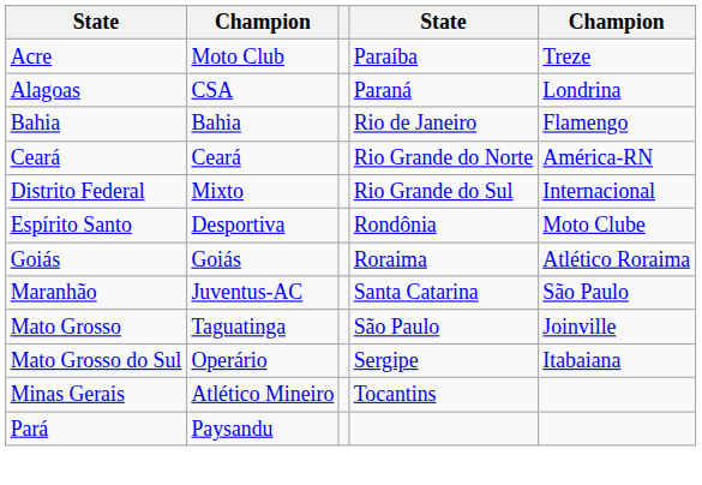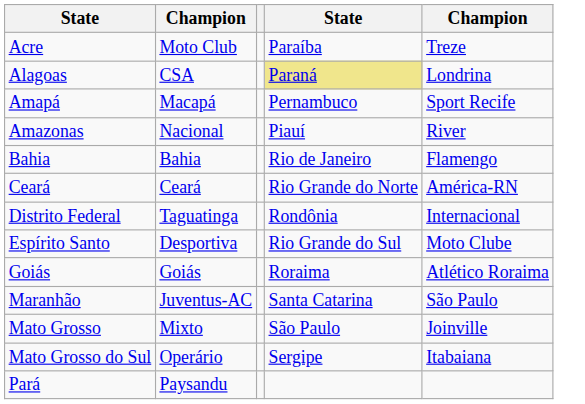Alagoas | column 4: no background -> khaki background
+ row: Amapá | Macapá | Pernambuco | Sport Recife
+ row: Amazonas | Nacional | Piauí | River
Distrito Federal | column 2: Mixto -> Taguatinga
Distrito Federal | column 4: Rio Grande do Sul -> Rondônia
Espírito Santo | column 4: Rondônia -> Rio Grande do Sul
Mato Grosso | column 2: Taguatinga -> Mixto
- row: Minas Gerais | Atlético Mineiro | Tocantins
